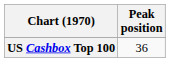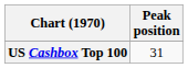US Cashbox Top 100 | Peak position: 36 -> 31
